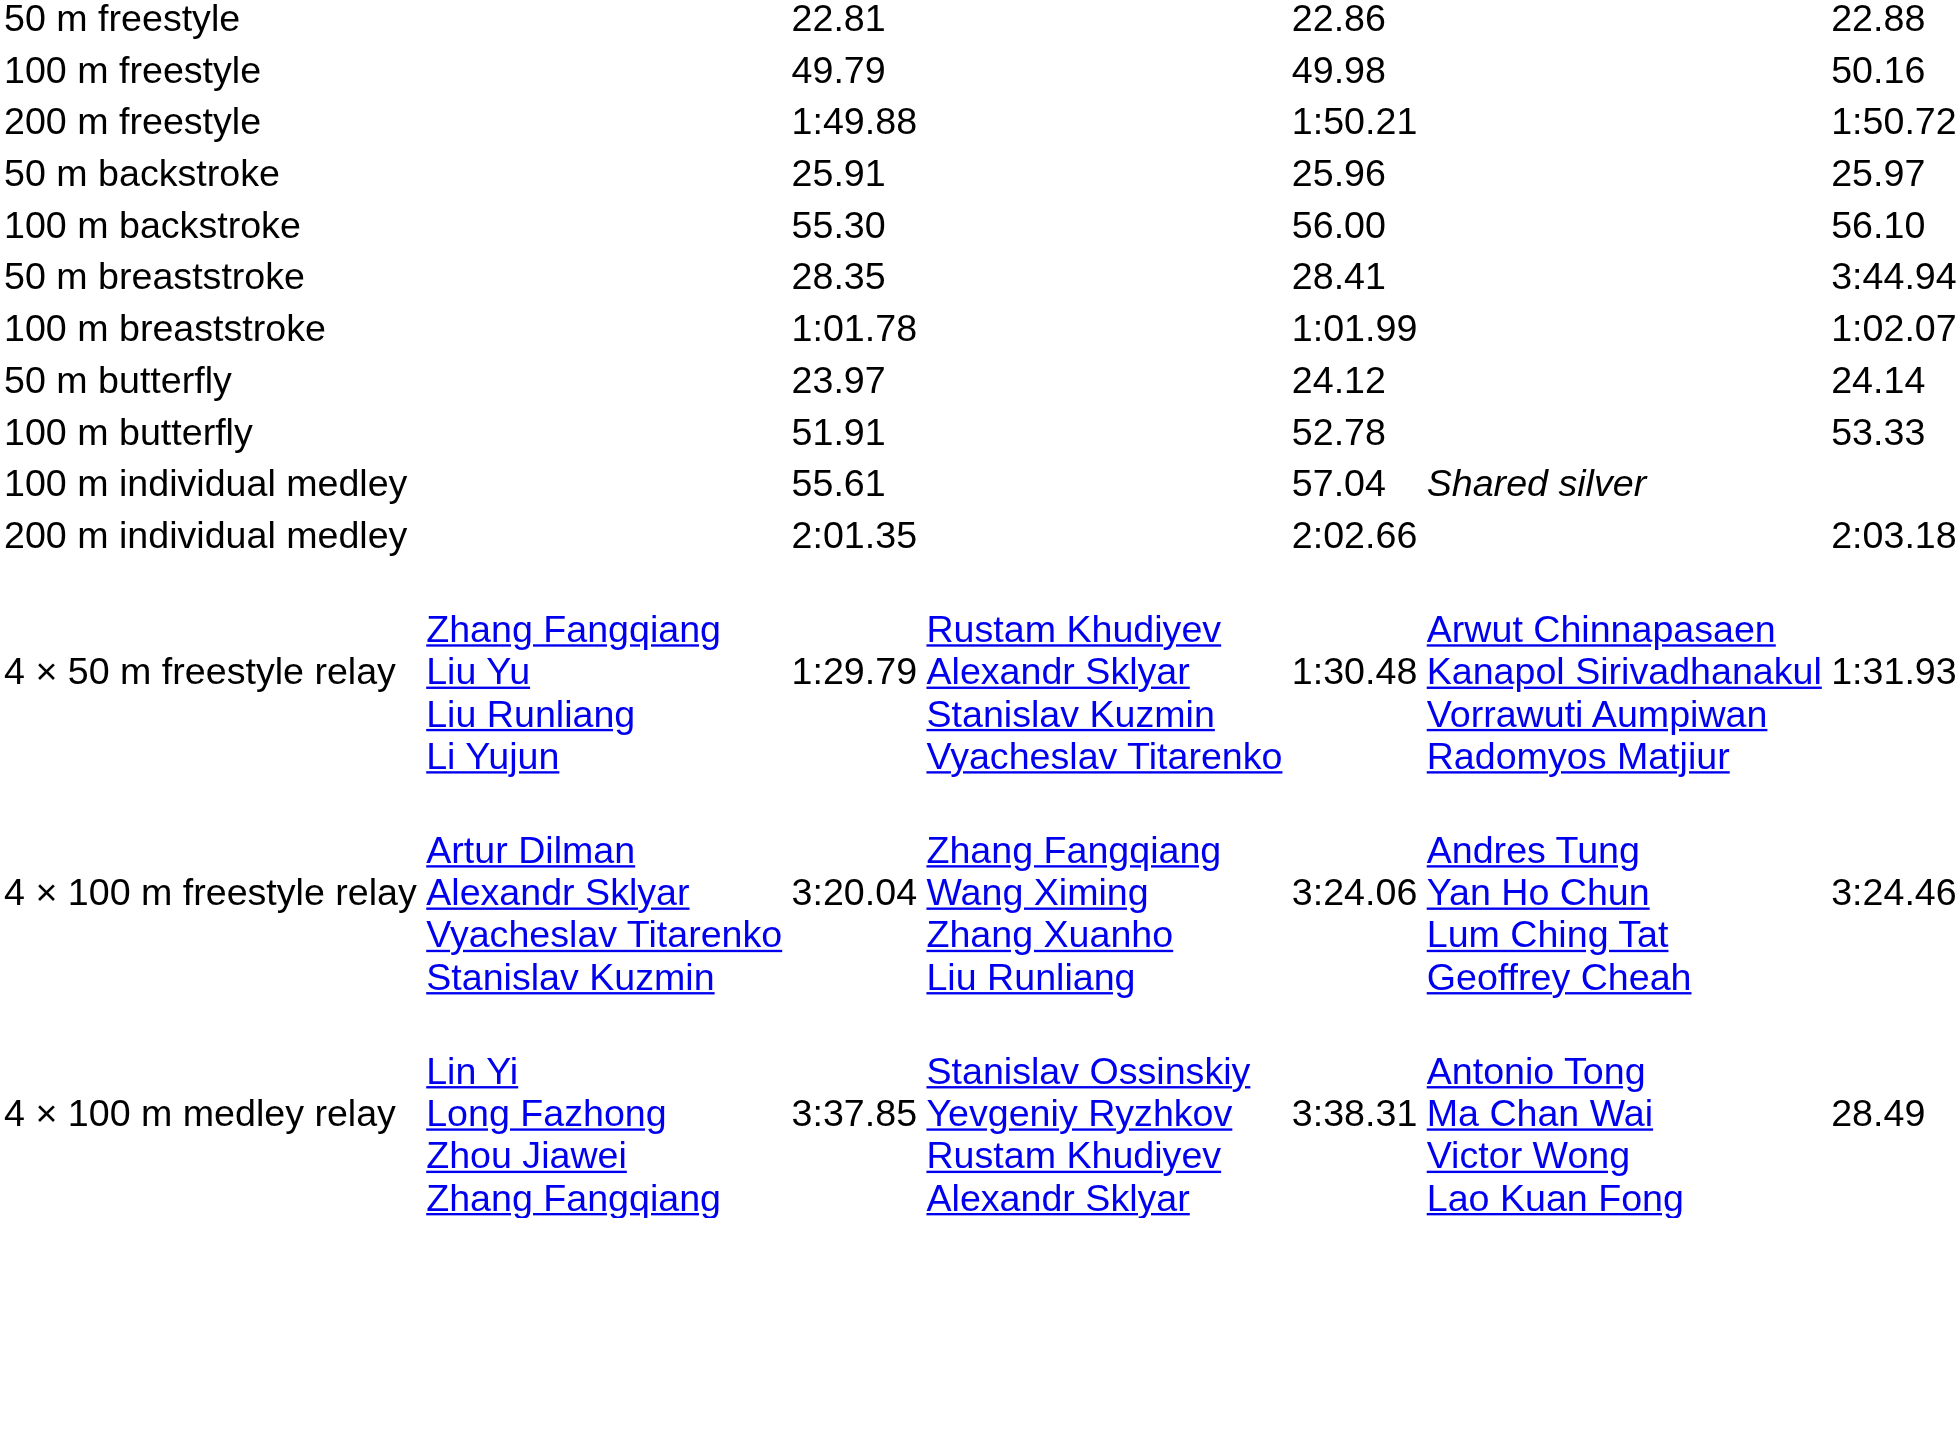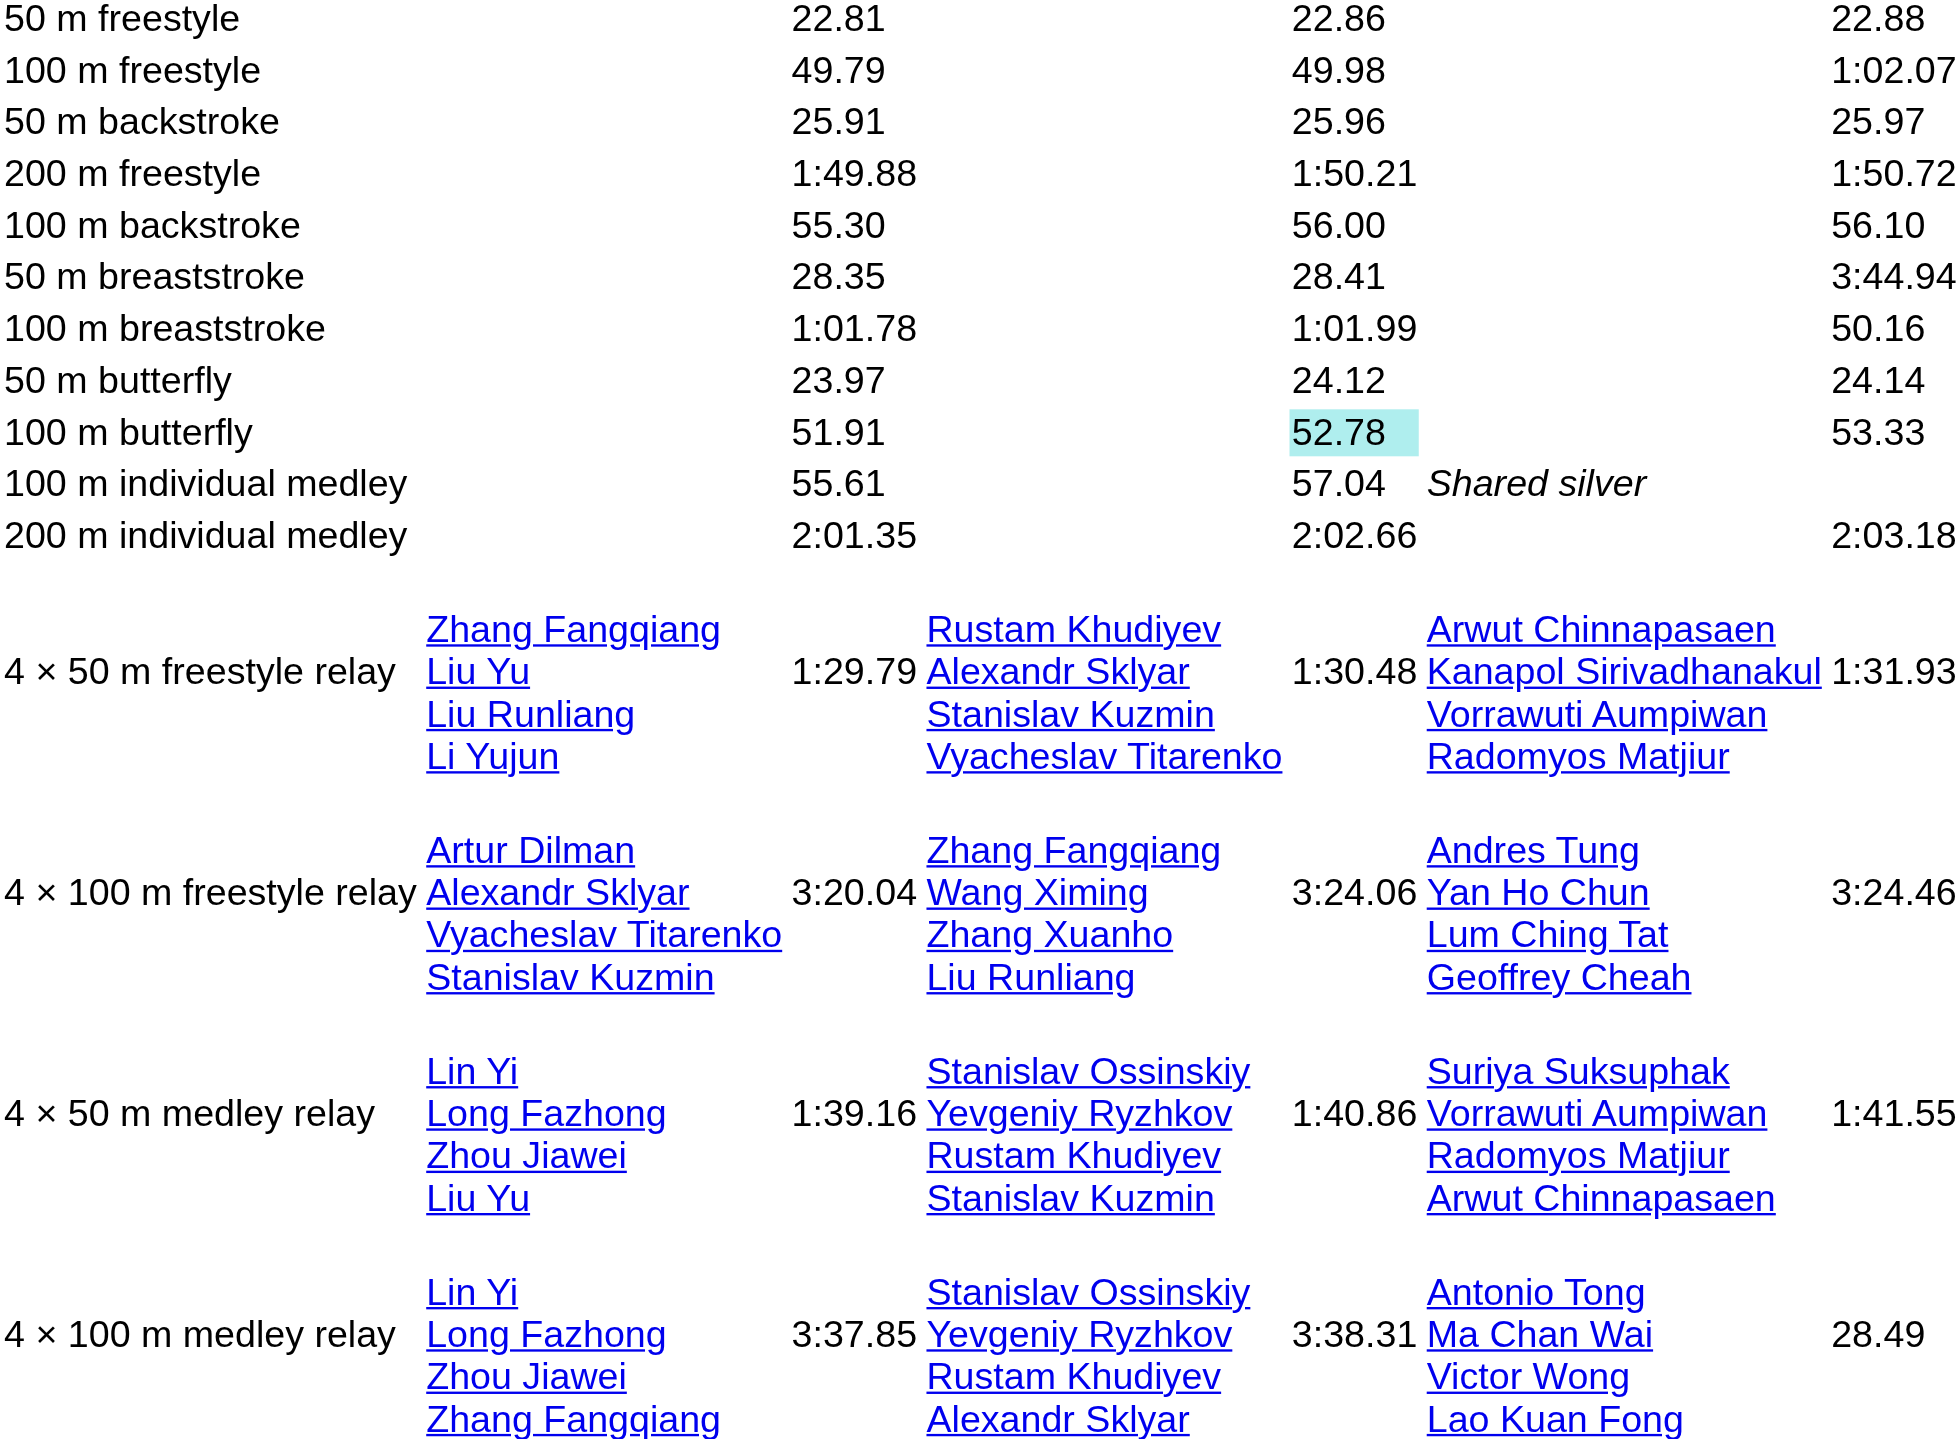100 m freestyle | column 7: 50.16 -> 1:02.07
rows swapped: 200 m freestyle <-> 50 m backstroke
100 m breaststroke | column 7: 1:02.07 -> 50.16
100 m butterfly | column 5: no background -> paleturquoise background
+ row: 4 × 50 m medley relay | Lin Yi Long Fazhong Zhou Jiawei Liu Yu | 1:39.16 | Stanislav Ossinskiy Yevgeniy Ryzhkov Rustam Khudiyev Stanislav Kuzmin | 1:40.86 | Suriya Suksuphak Vorrawuti Aumpiwan Radomyos Matjiur Arwut Chinnapasaen | 1:41.55
